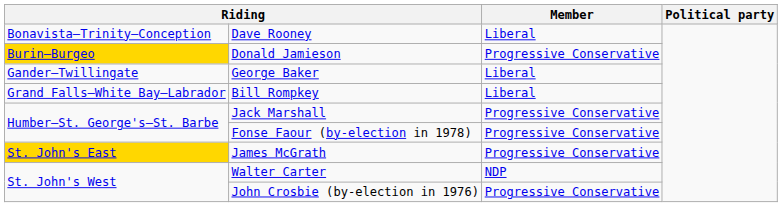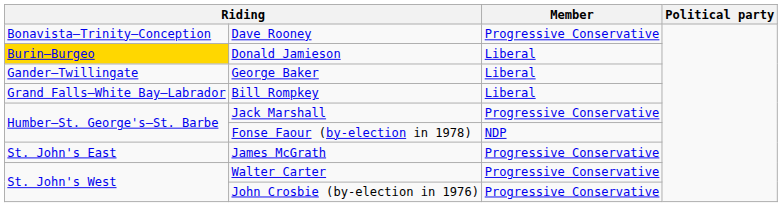Dave Rooney | Member: Liberal -> Progressive Conservative
Donald Jamieson | Member: Progressive Conservative -> Liberal
Fonse Faour (by-election in 1978) | Member: Progressive Conservative -> NDP
James McGrath | column 1: gold background -> no background
Walter Carter | Member: NDP -> Progressive Conservative
